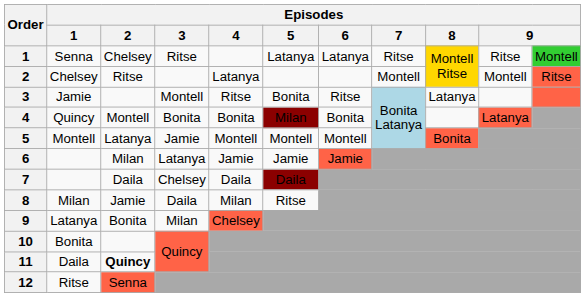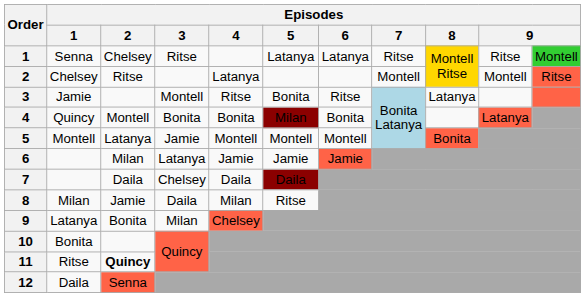11 | Episodes / 1: Daila -> Ritse
12 | Episodes / 1: Ritse -> Daila
